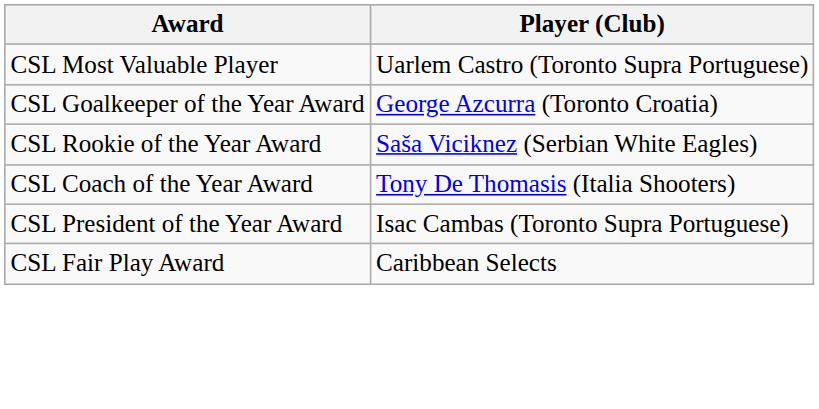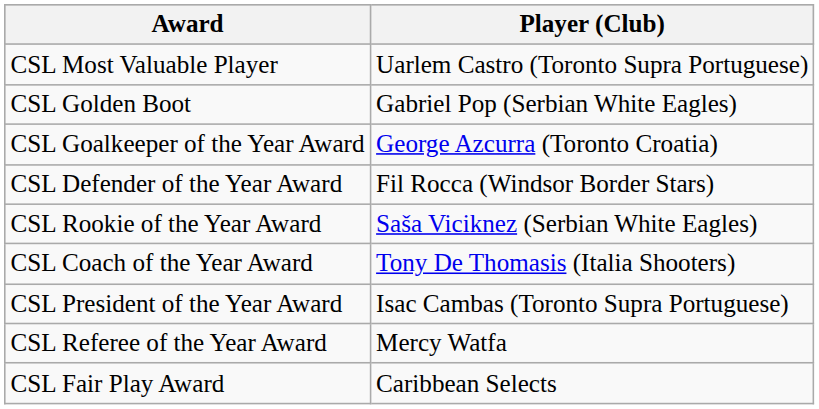+ row: CSL Golden Boot | Gabriel Pop (Serbian White Eagles)
+ row: CSL Defender of the Year Award | Fil Rocca (Windsor Border Stars)
+ row: CSL Referee of the Year Award | Mercy Watfa
